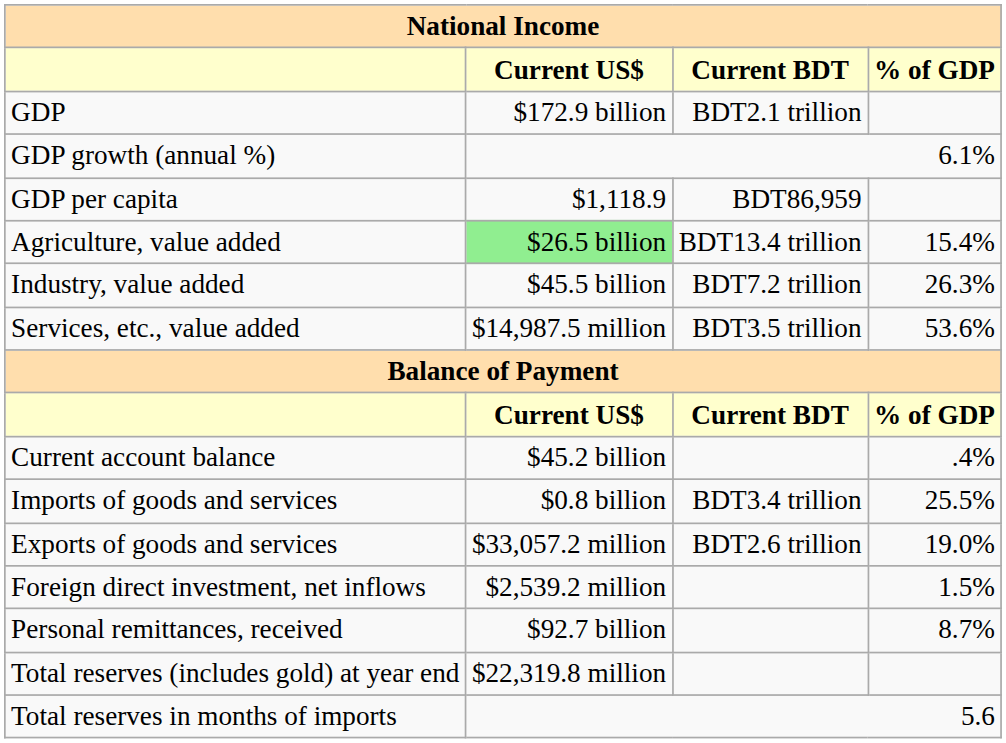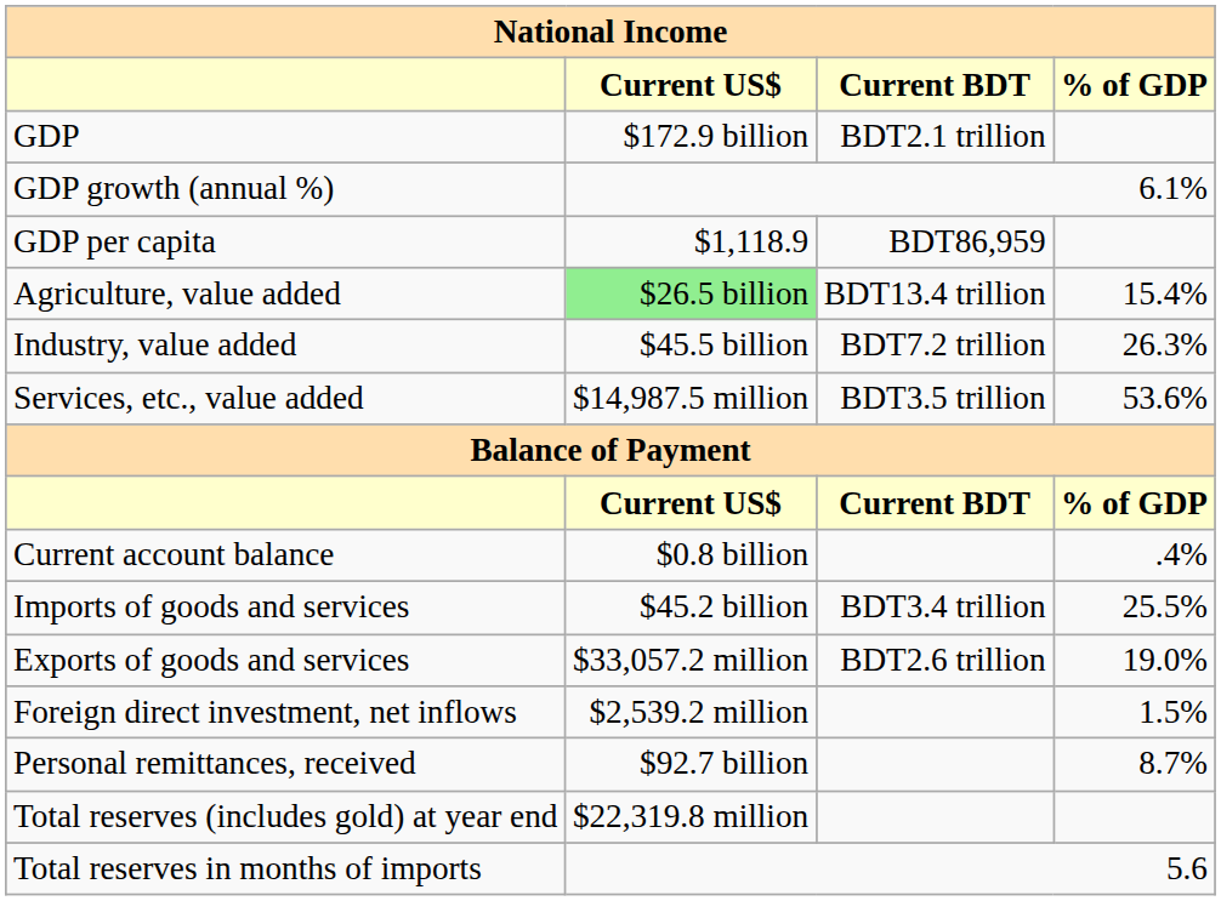Current account balance | Current US$: $45.2 billion -> $0.8 billion
Imports of goods and services | Current US$: $0.8 billion -> $45.2 billion
